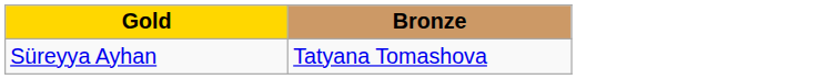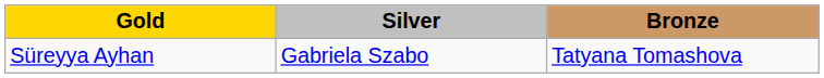+ column: Silver | Gabriela Szabo
